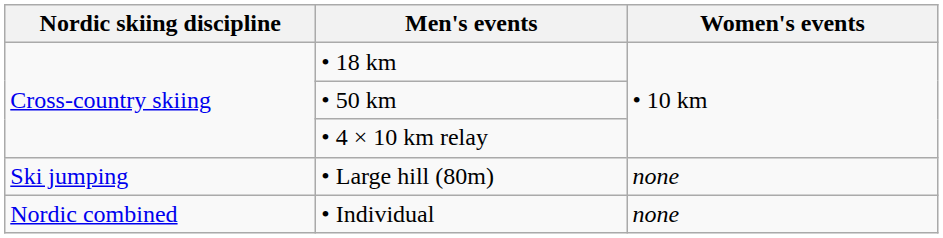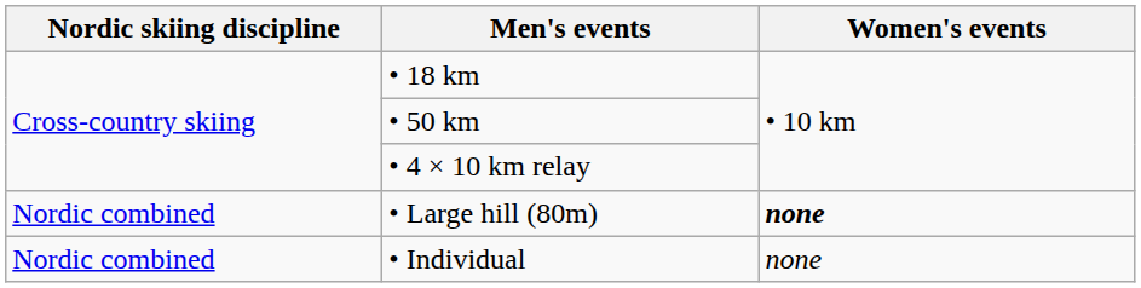• Large hill (80m) | Nordic skiing discipline: Ski jumping -> Nordic combined
• Large hill (80m) | Women's events: normal -> bold
